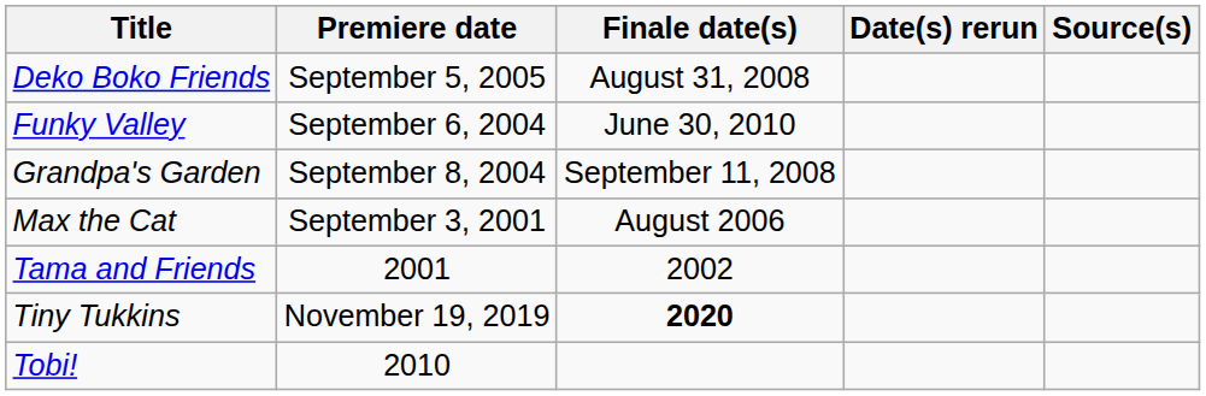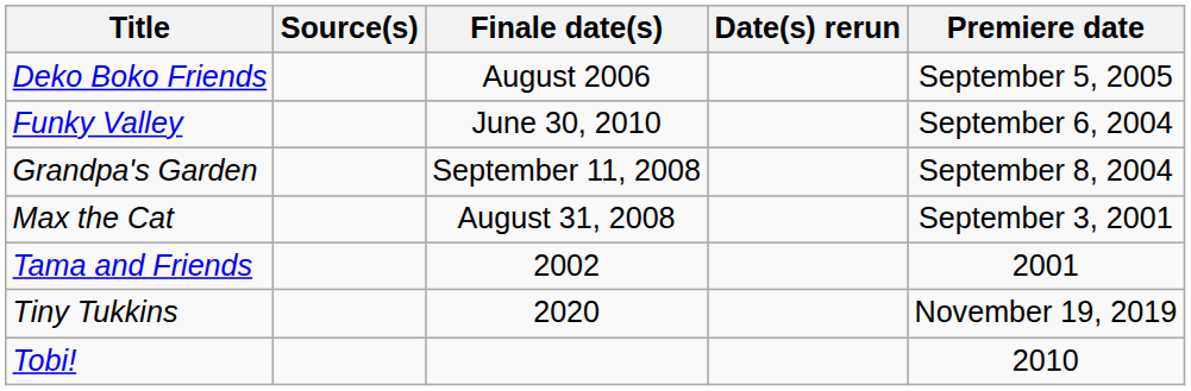columns swapped: Premiere date <-> Source(s)
Deko Boko Friends | Finale date(s): August 31, 2008 -> August 2006
Max the Cat | Finale date(s): August 2006 -> August 31, 2008
Tiny Tukkins | Finale date(s): bold -> normal
